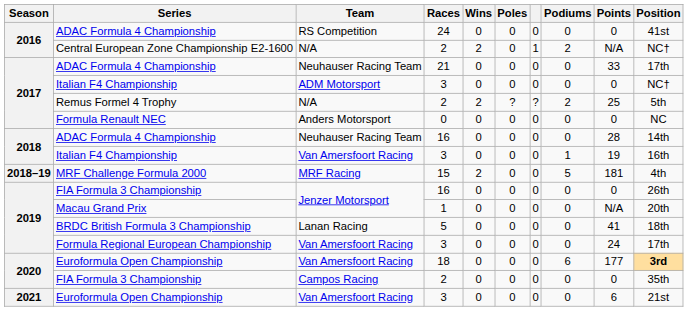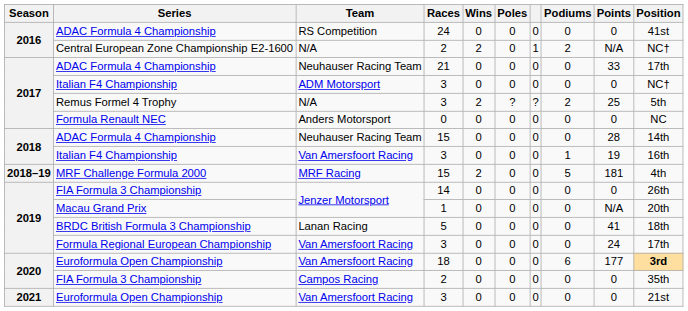Remus Formel 4 Trophy | Races: 2 -> 3
2018 / ADAC Formula 4 Championship | Races: 16 -> 15
2019 / FIA Formula 3 Championship | Races: 16 -> 14
2021 / Euroformula Open Championship | Points: 6 -> 0
